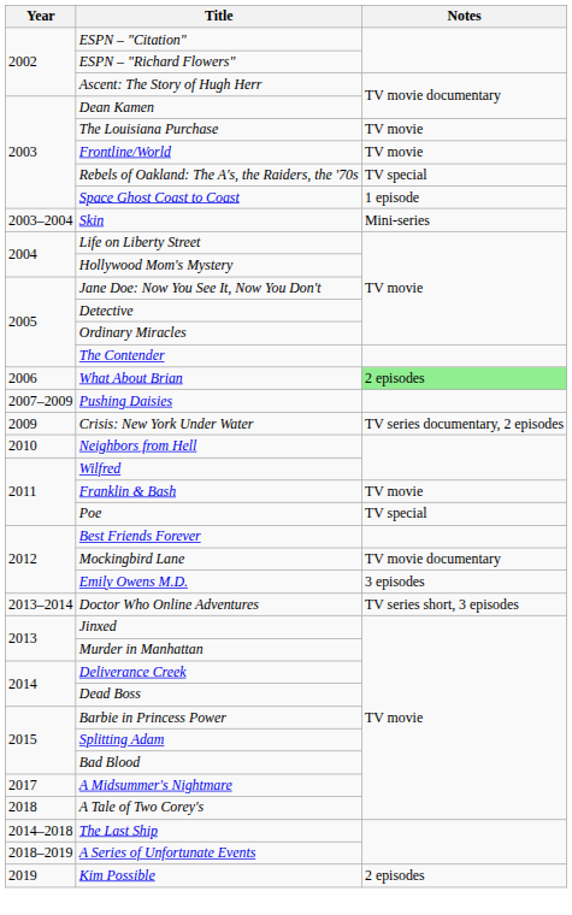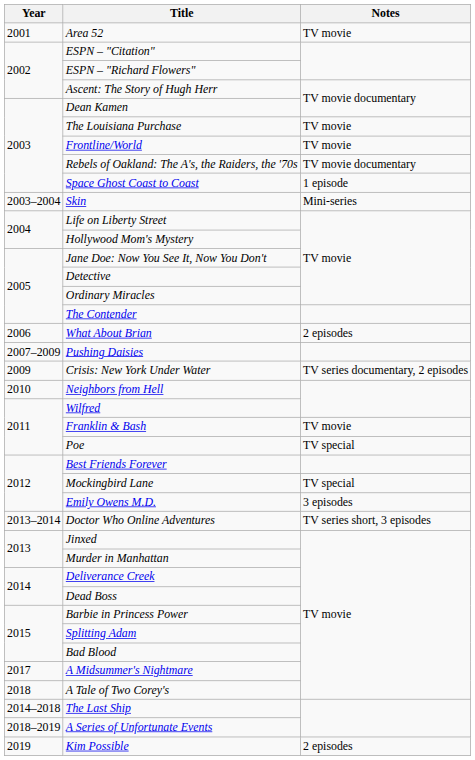+ row: 2001 | Area 52 | TV movie
Rebels of Oakland: The A's, the Raiders, the '70s | Notes: TV special -> TV movie documentary
What About Brian | Notes: lightgreen background -> no background
Mockingbird Lane | Notes: TV movie documentary -> TV special
